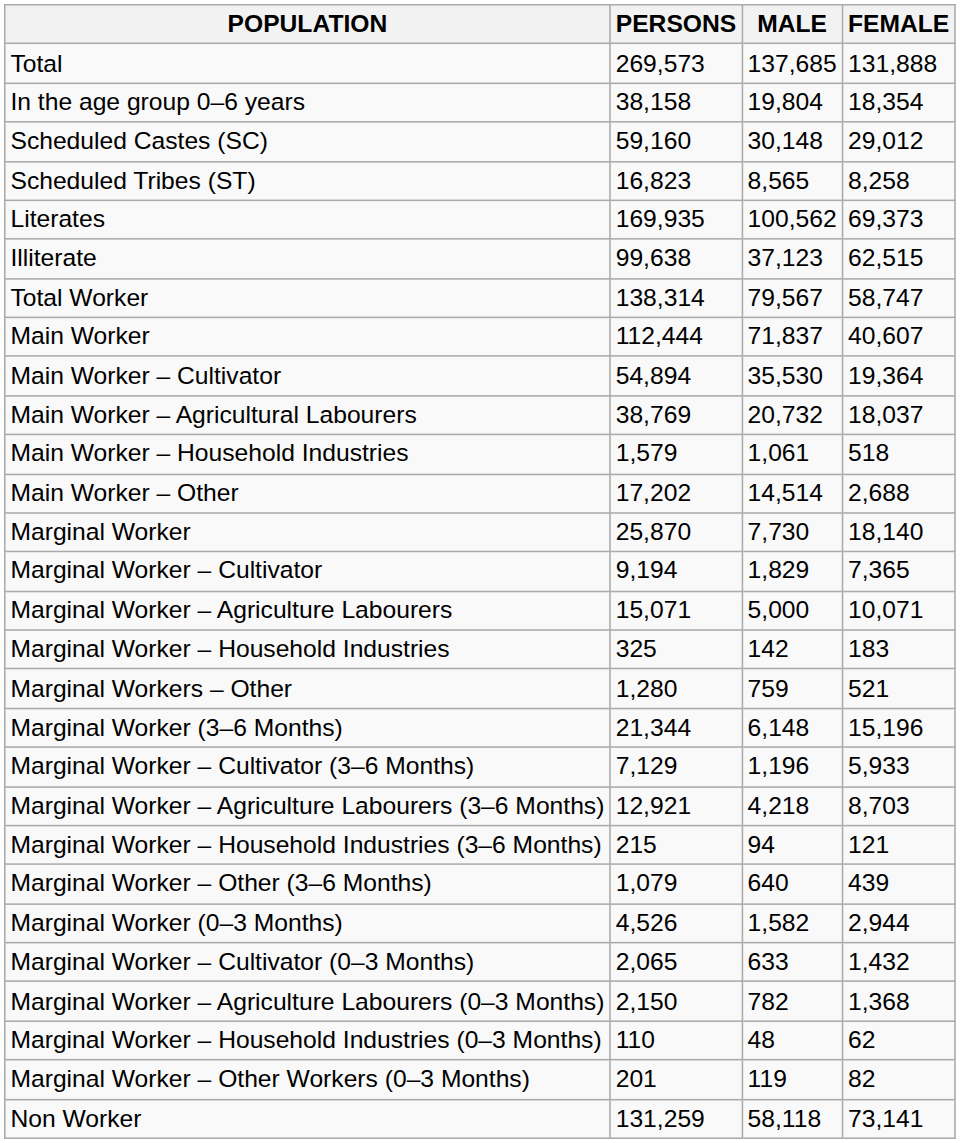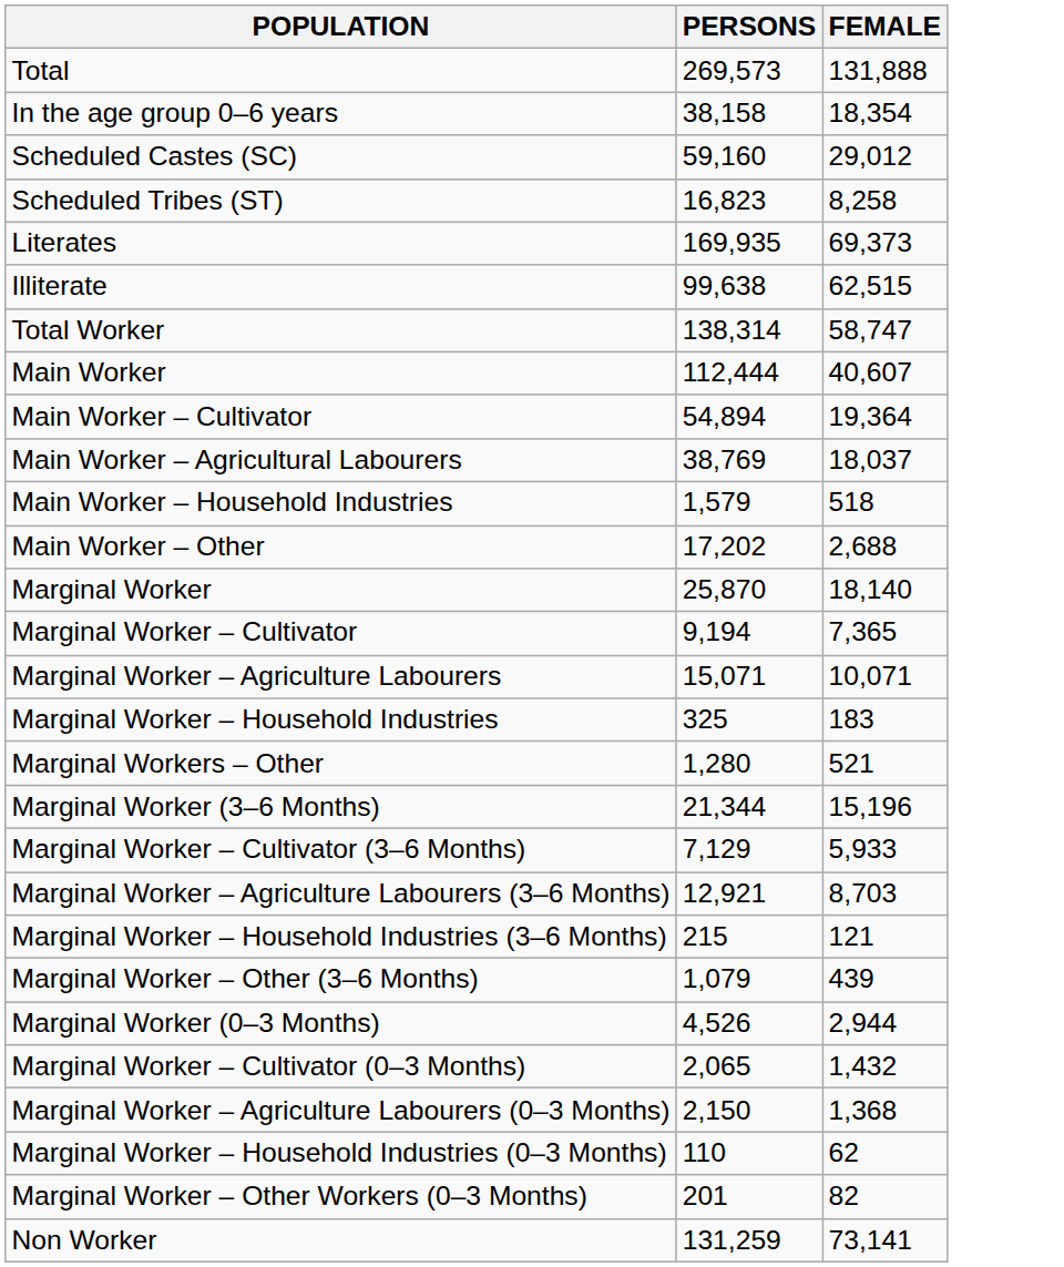- column: MALE | 137,685 | 19,804 | 30,148 | 8,565 | 100,562 | 37,123 | 79,567 | 71,837 | 35,530 | 20,732 | 1,061 | 14,514 | 7,730 | 1,829 | 5,000 | 142 | 759 | 6,148 | 1,196 | 4,218 | 94 | 640 | 1,582 | 633 | 782 | 48 | 119 | 58,118
